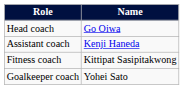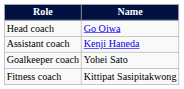rows swapped: Goalkeeper coach <-> Fitness coach
